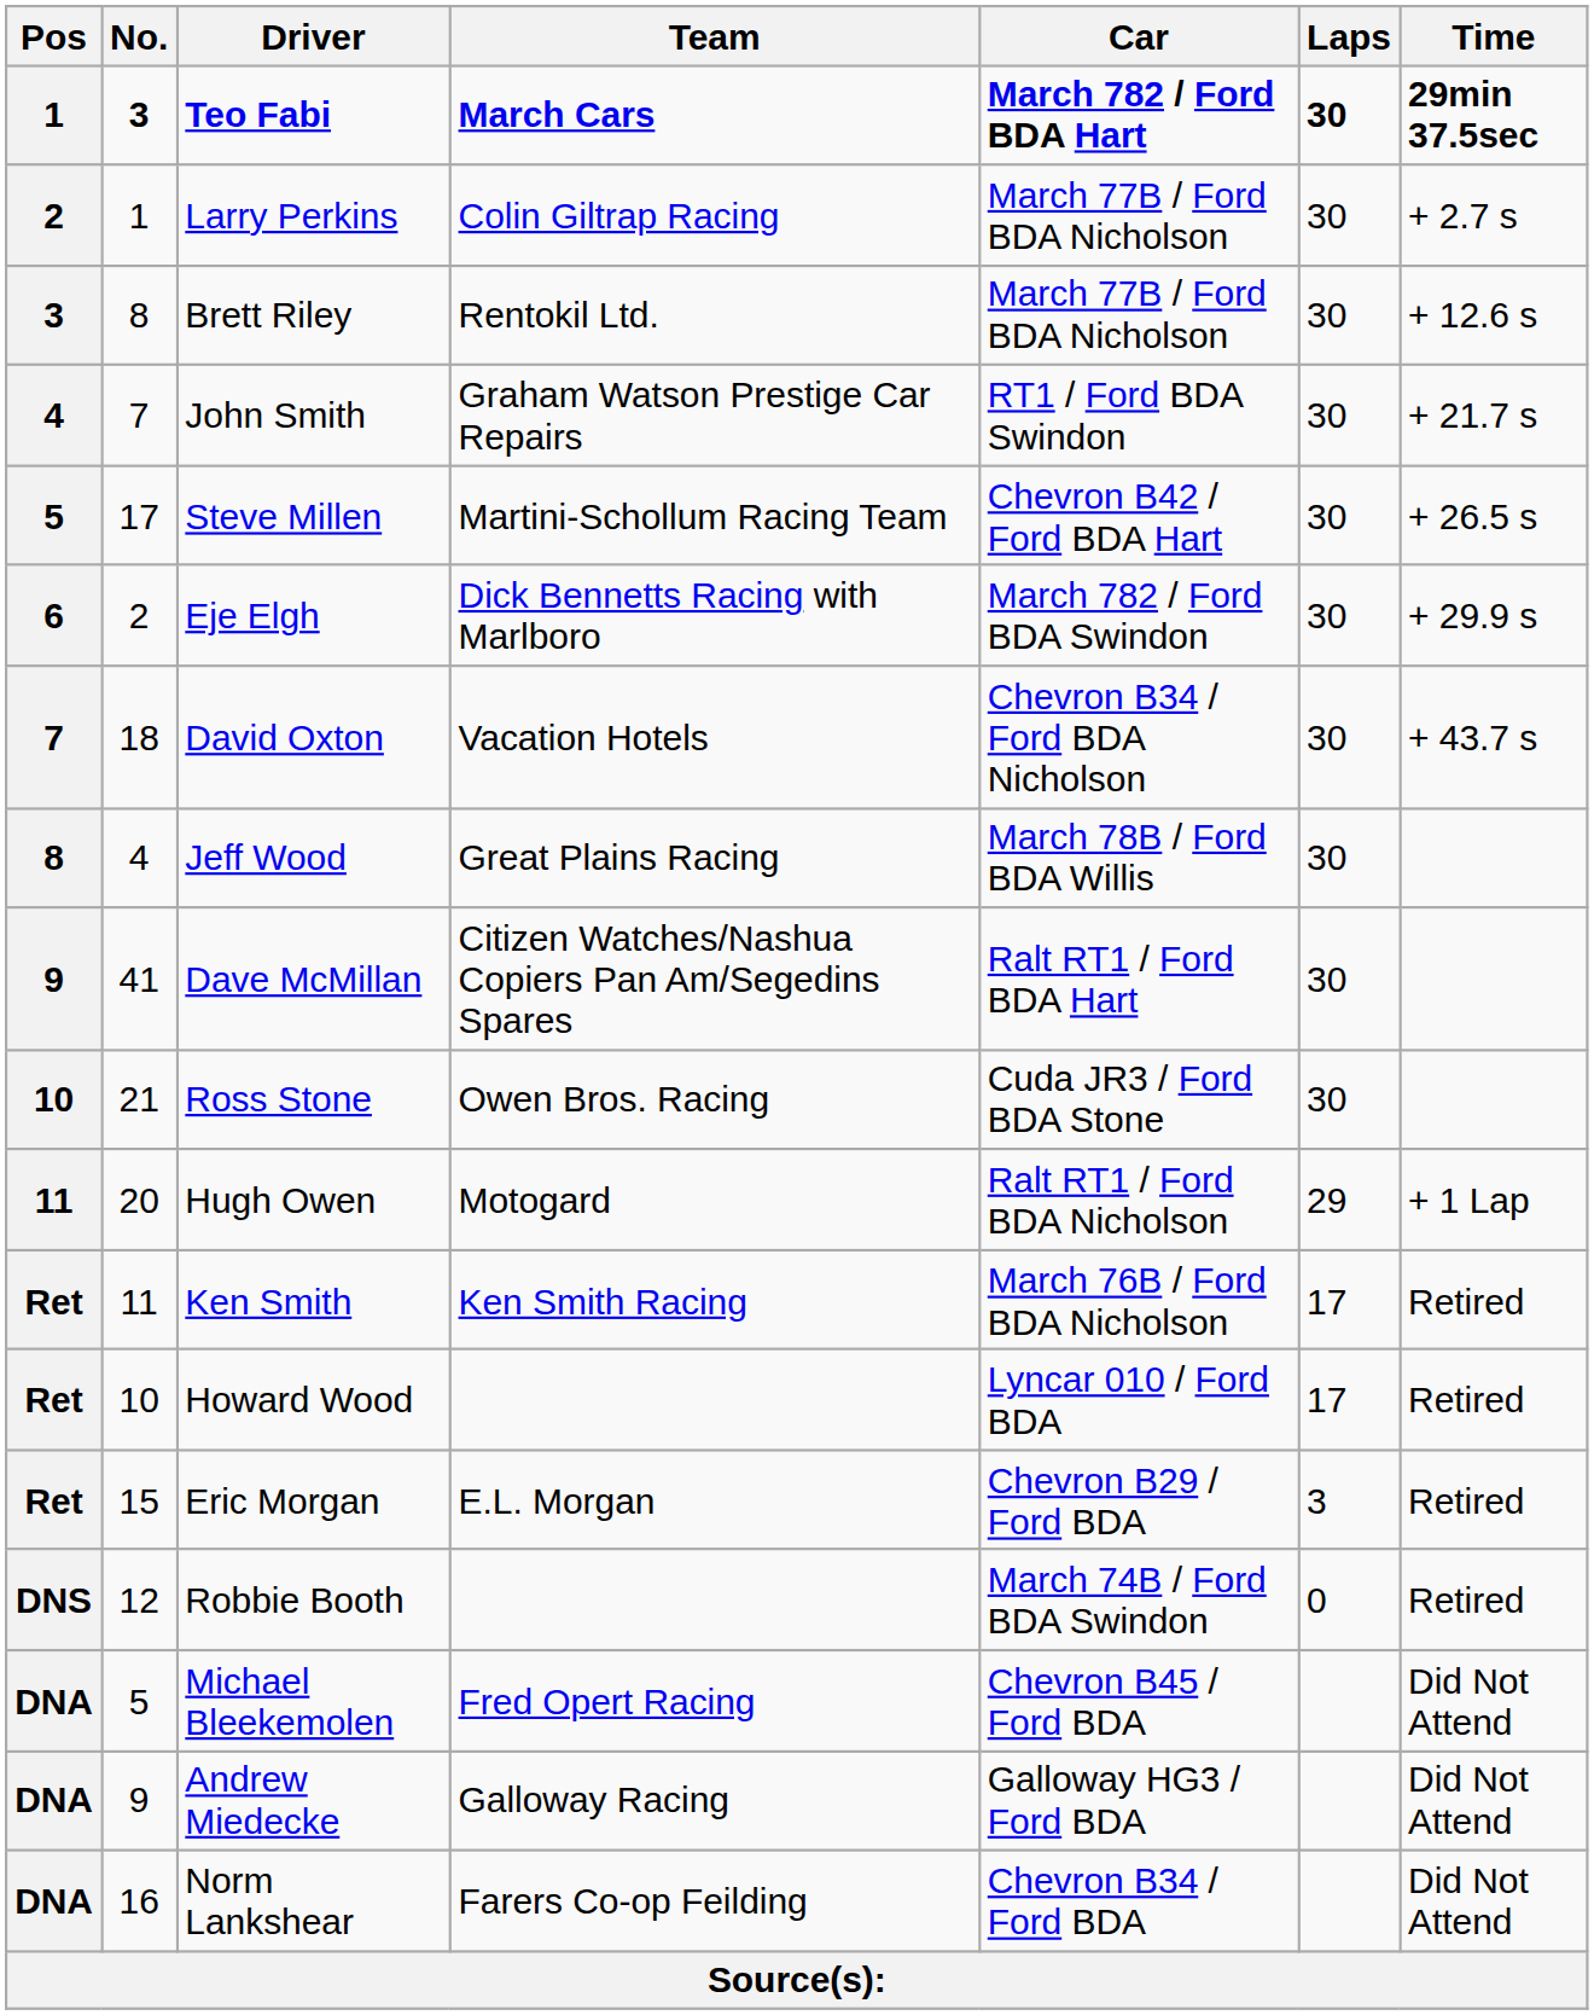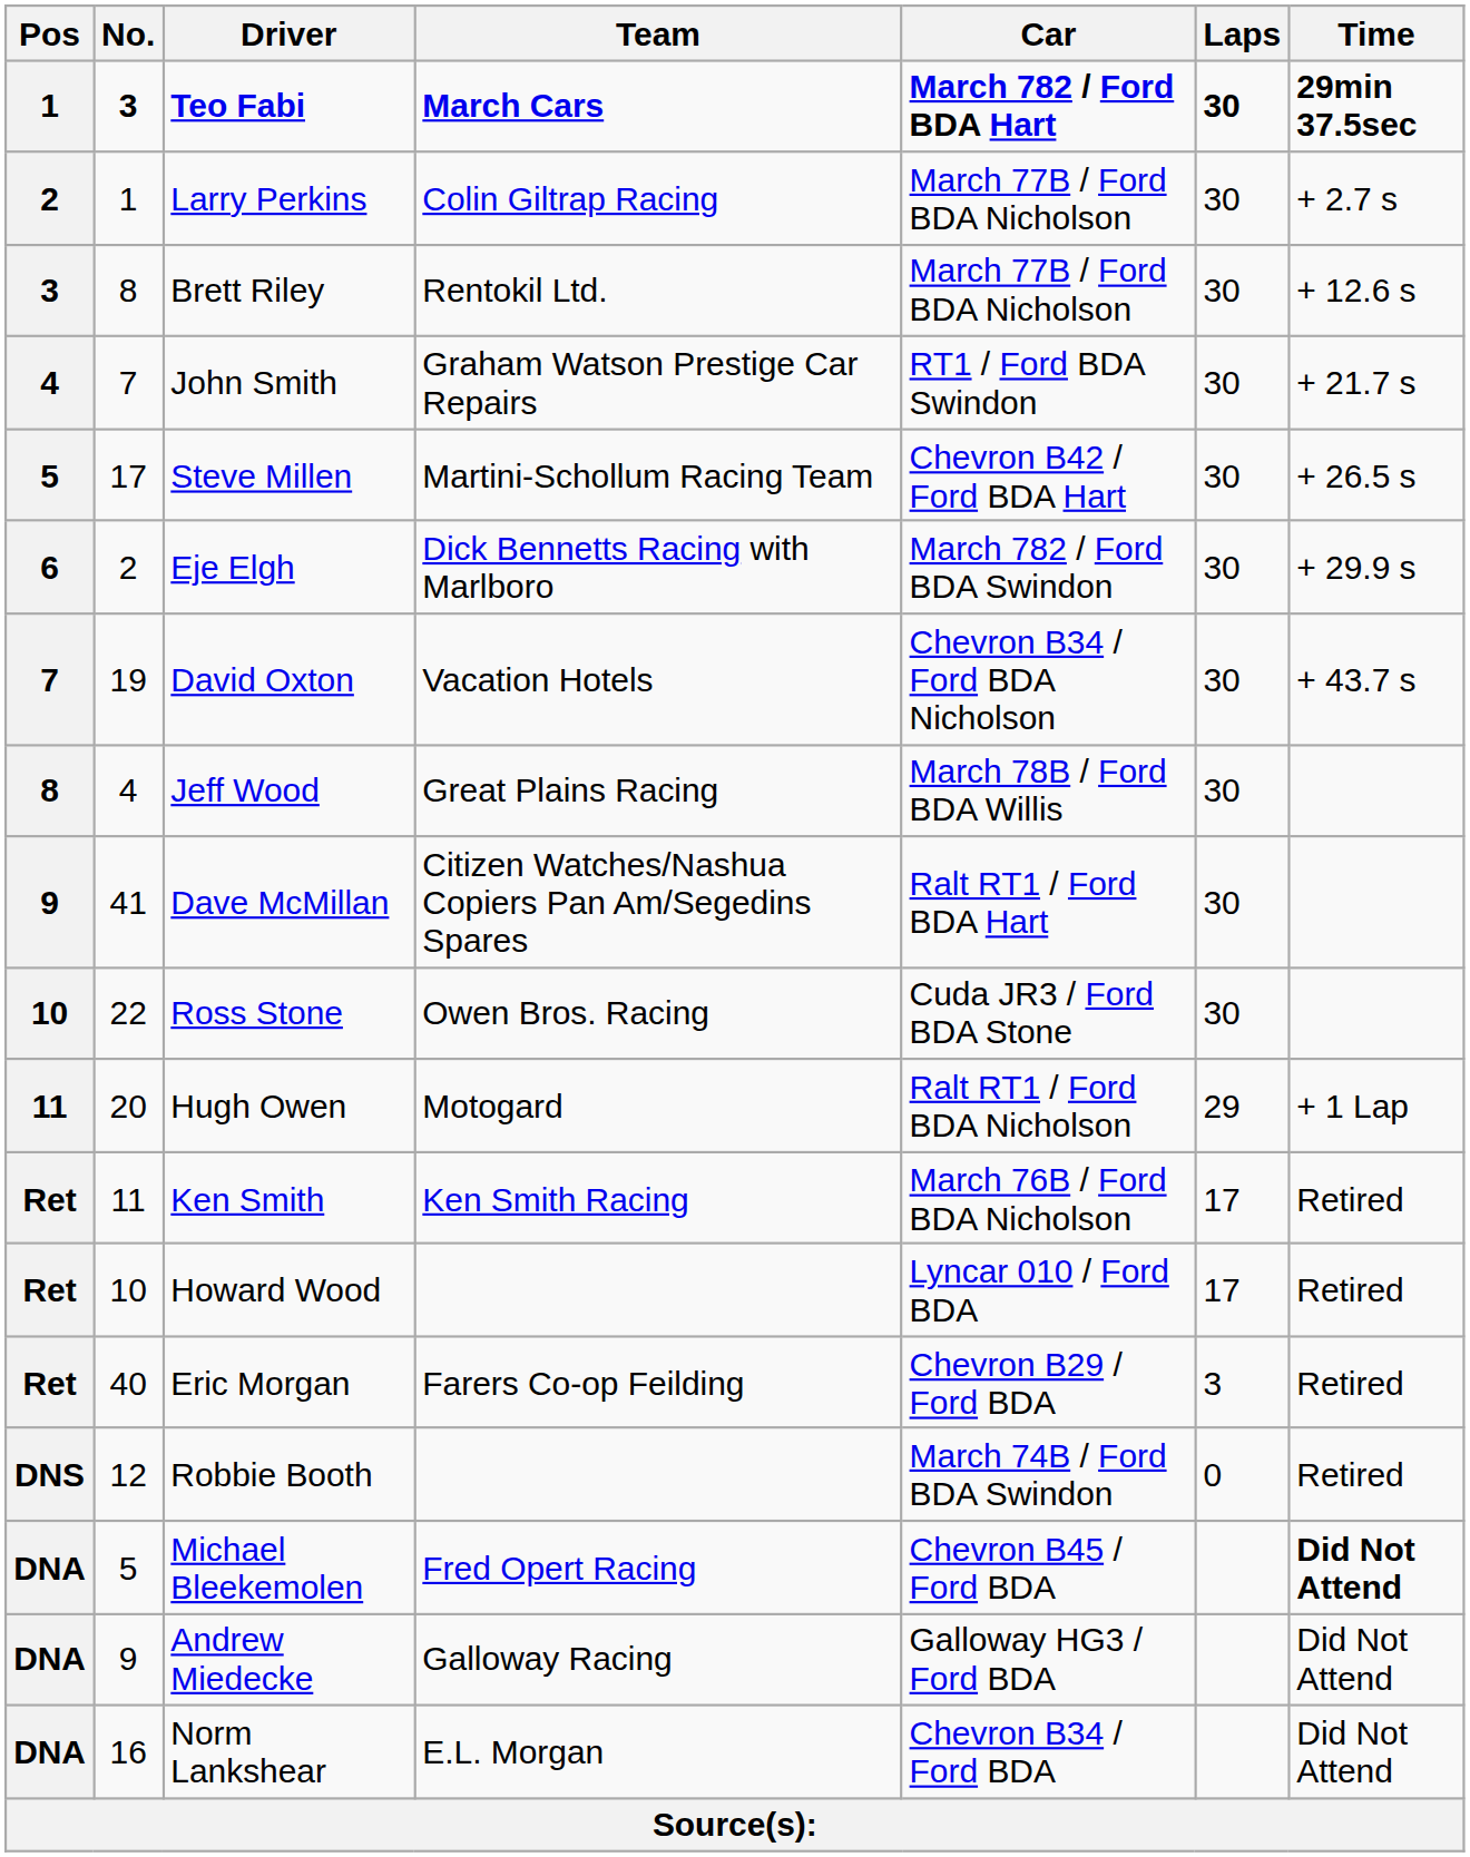David Oxton | No.: 18 -> 19
Ross Stone | No.: 21 -> 22
Eric Morgan | No.: 15 -> 40
Eric Morgan | Team: E.L. Morgan -> Farers Co-op Feilding
Michael Bleekemolen | Time: normal -> bold
Norm Lankshear | Team: Farers Co-op Feilding -> E.L. Morgan
